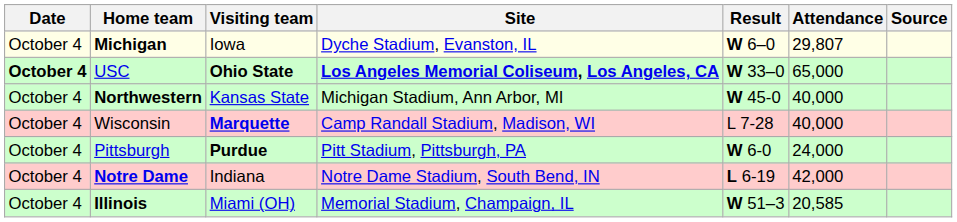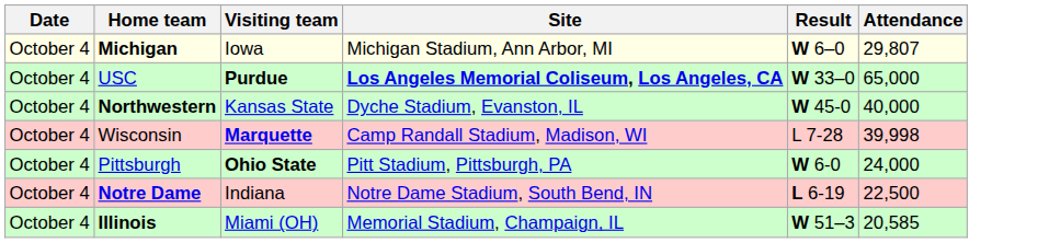- column: Source
Michigan | Site: Dyche Stadium, Evanston, IL -> Michigan Stadium, Ann Arbor, MI
USC | Date: bold -> normal
USC | Visiting team: Ohio State -> Purdue
Northwestern | Site: Michigan Stadium, Ann Arbor, MI -> Dyche Stadium, Evanston, IL
Wisconsin | Attendance: 40,000 -> 39,998
Pittsburgh | Visiting team: Purdue -> Ohio State
Notre Dame | Attendance: 42,000 -> 22,500
